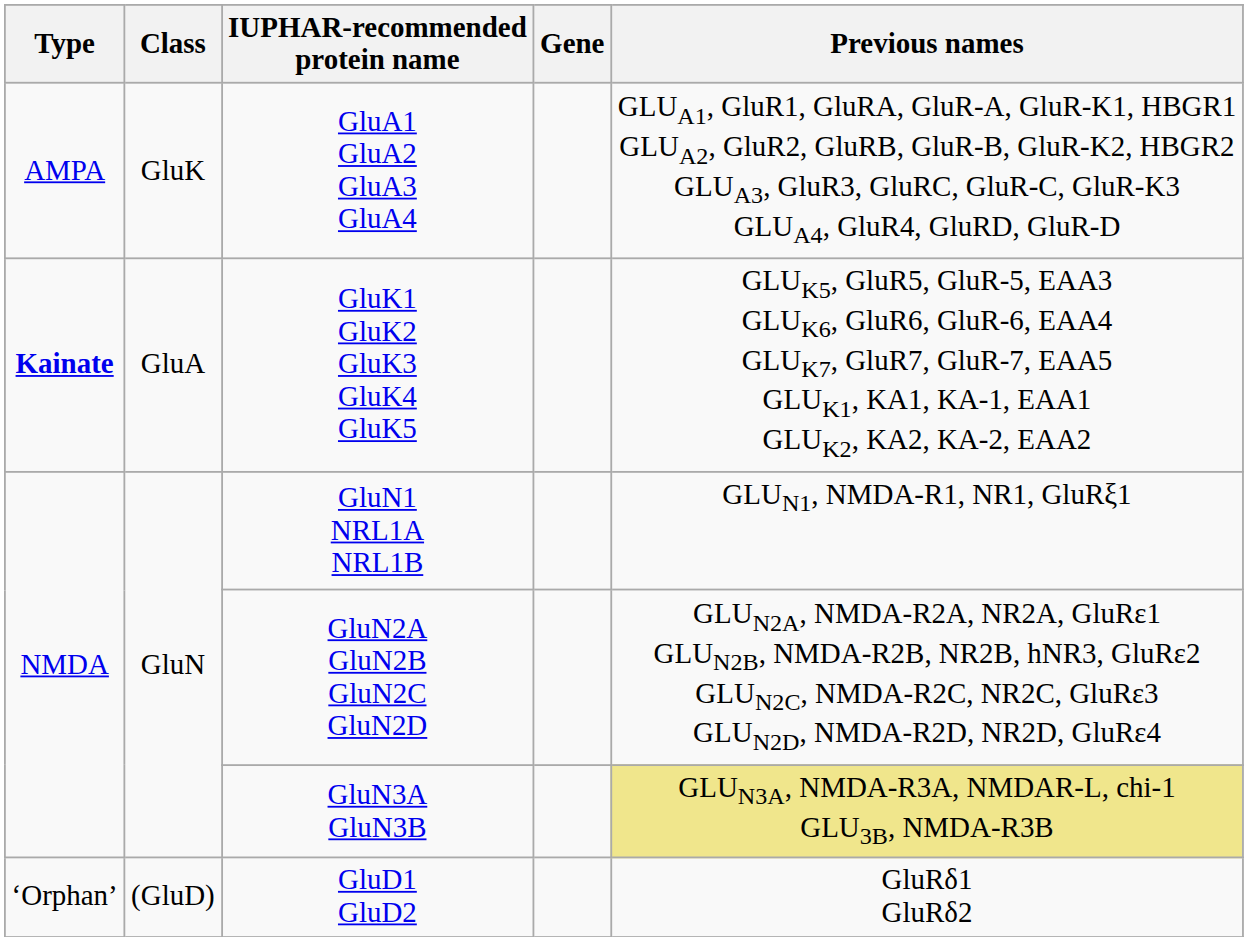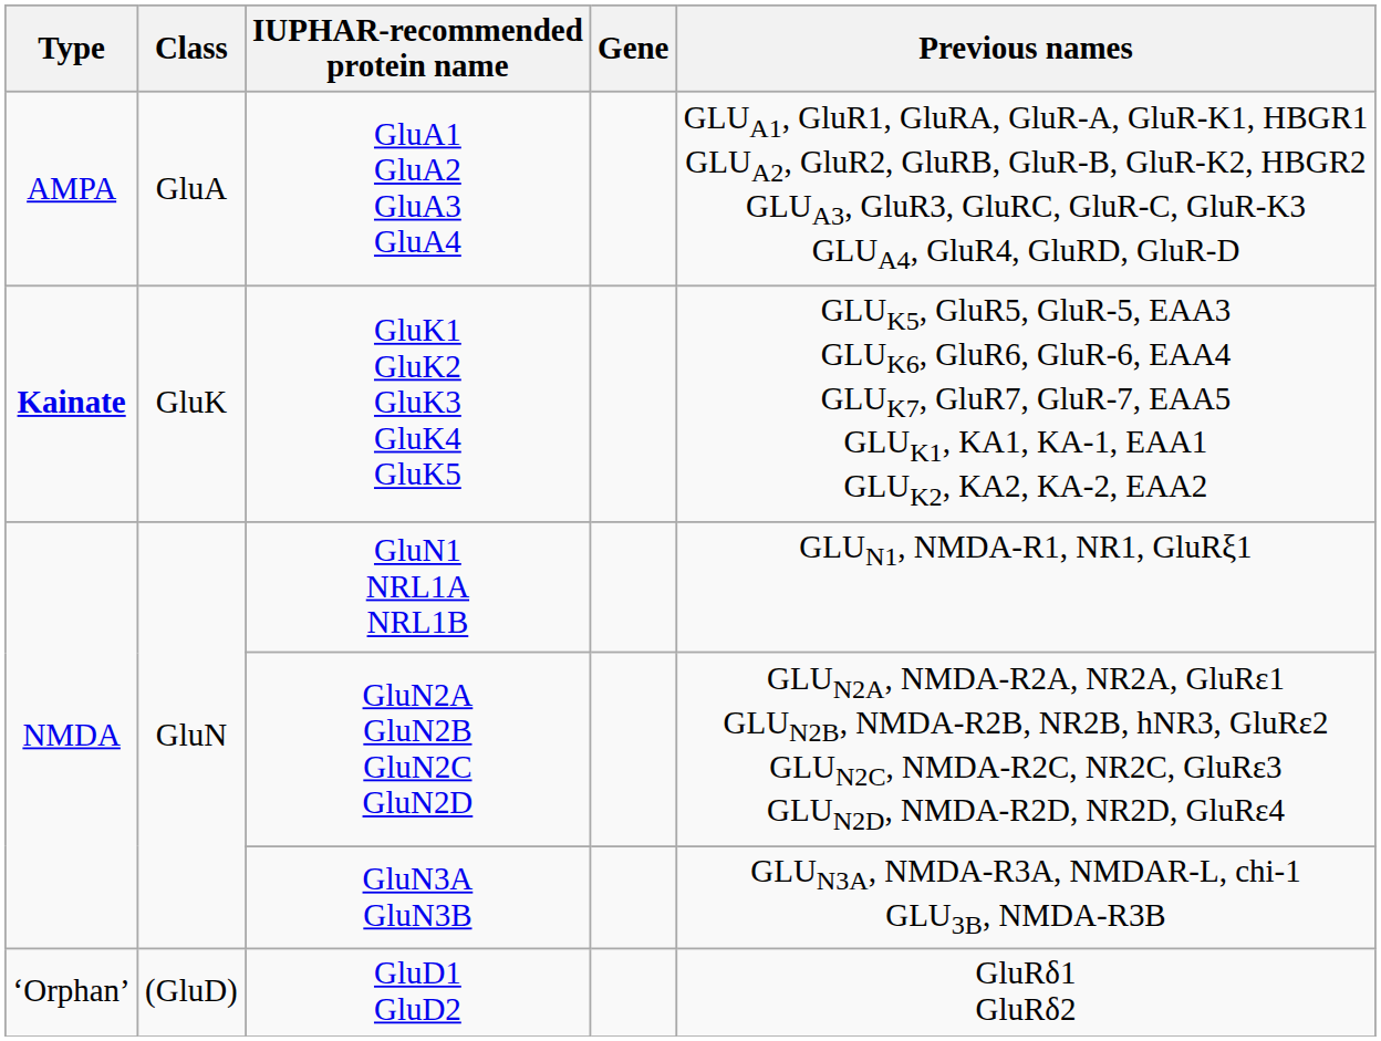GluA1 GluA2 GluA3 GluA4 | Class: GluK -> GluA
GluK1 GluK2 GluK3 GluK4 GluK5 | Class: GluA -> GluK
GluN3A GluN3B | Previous names: khaki background -> no background
